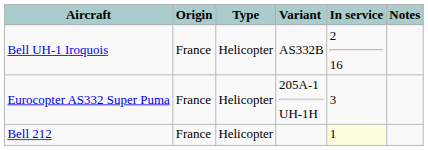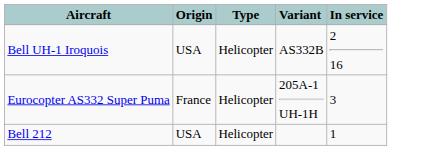- column: Notes
Bell UH-1 Iroquois | Origin: France -> USA
Bell 212 | Origin: France -> USA
Bell 212 | In service: lightyellow background -> no background
